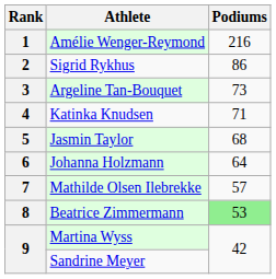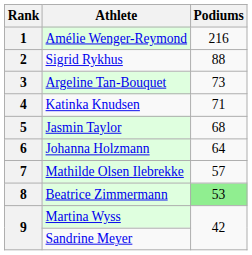2 | Podiums: 86 -> 88
